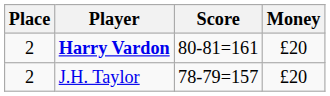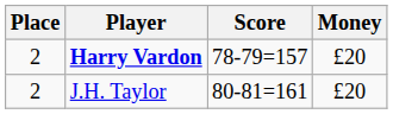Harry Vardon | Score: 80-81=161 -> 78-79=157
J.H. Taylor | Score: 78-79=157 -> 80-81=161
